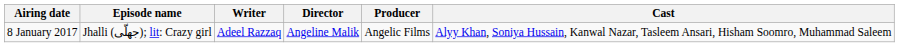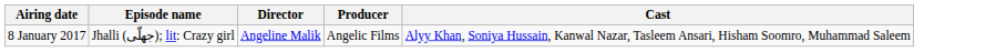- column: Writer | Adeel Razzaq
